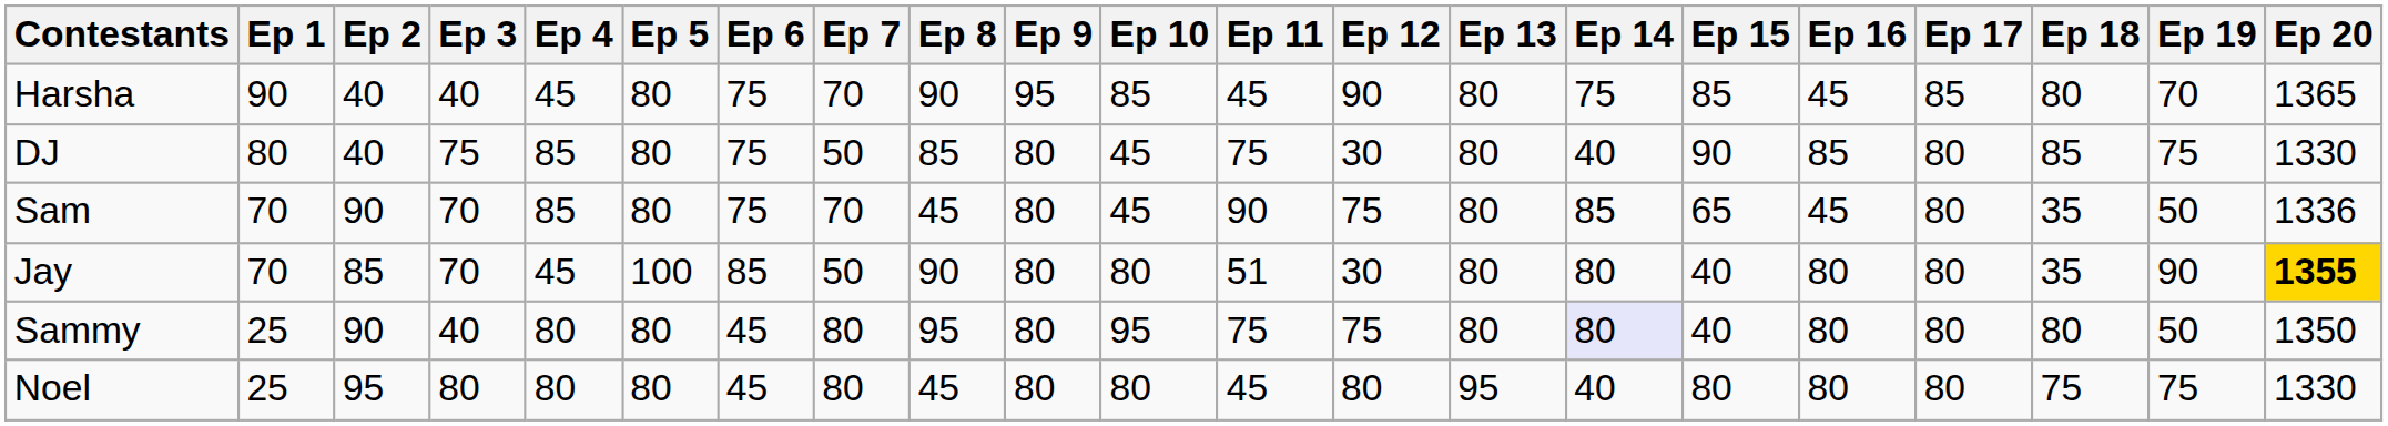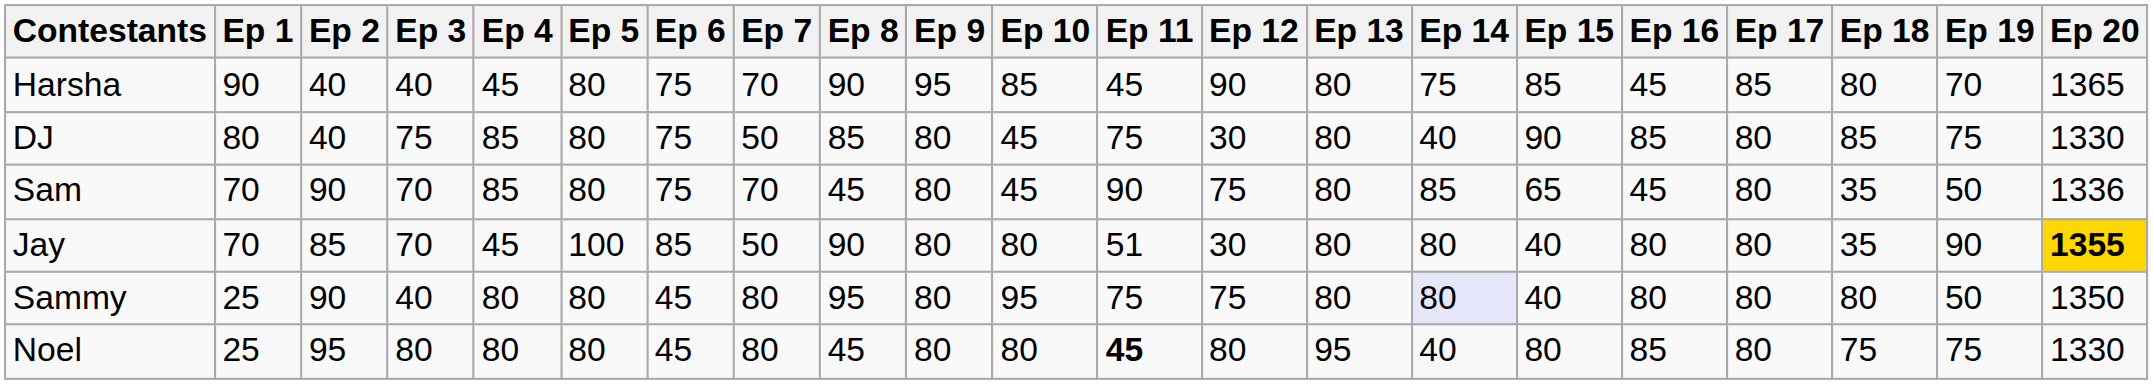Noel | Ep 11: normal -> bold
Noel | Ep 16: 80 -> 85
